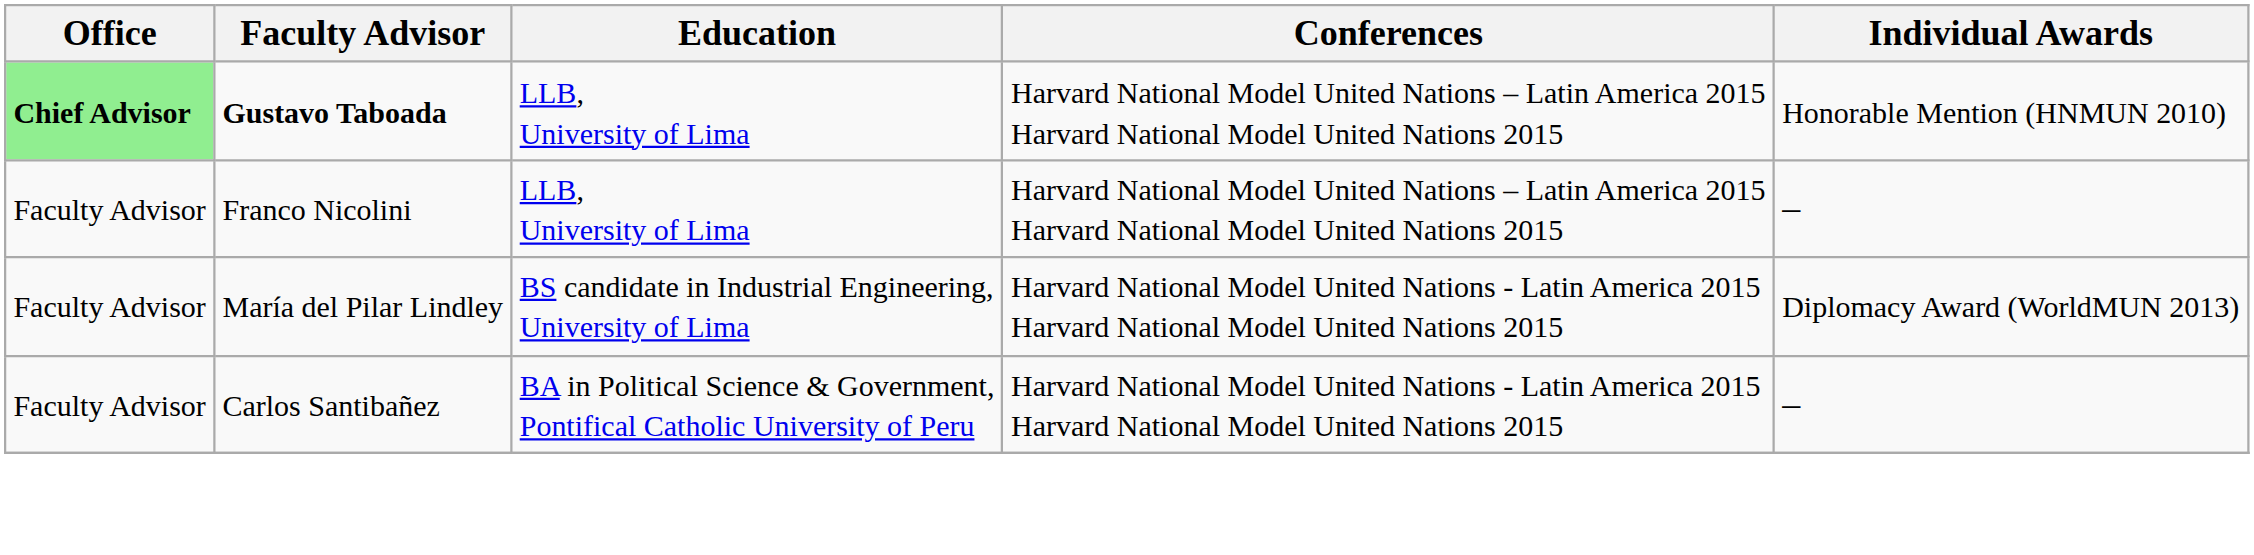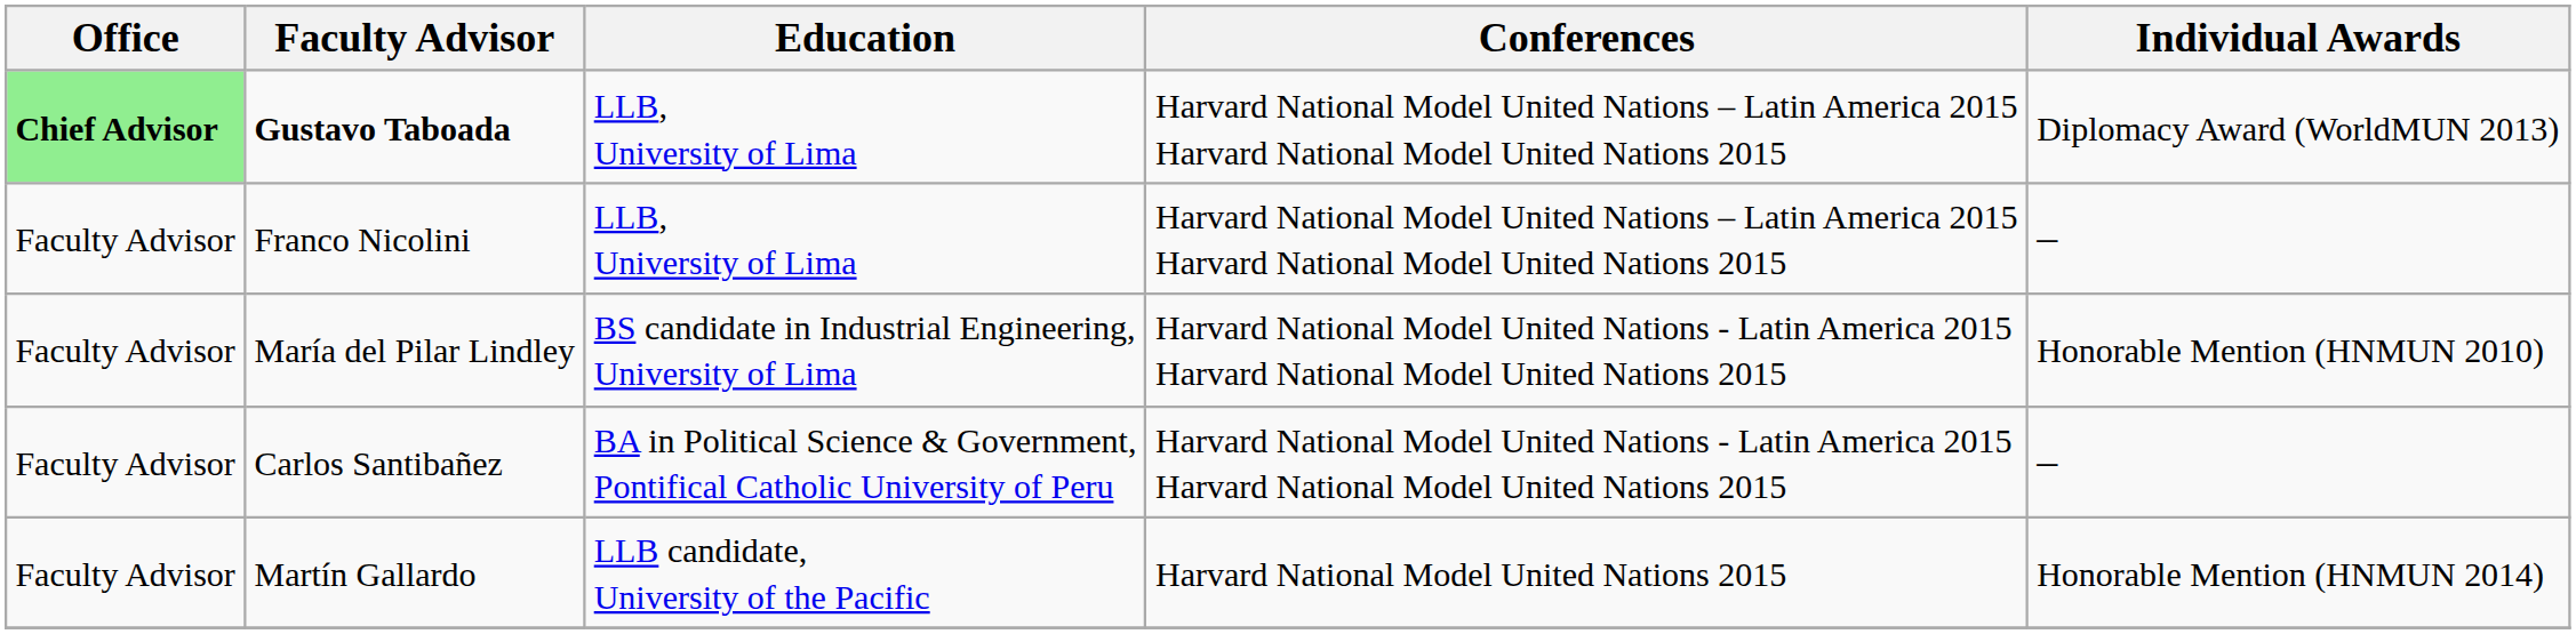Gustavo Taboada | Individual Awards: Honorable Mention (HNMUN 2010) -> Diplomacy Award (WorldMUN 2013)
María del Pilar Lindley | Individual Awards: Diplomacy Award (WorldMUN 2013) -> Honorable Mention (HNMUN 2010)
+ row: Faculty Advisor | Martín Gallardo | LLB candidate, University of the Pacific | Harvard National Model United Nations 2015 | Honorable Mention (HNMUN 2014)
